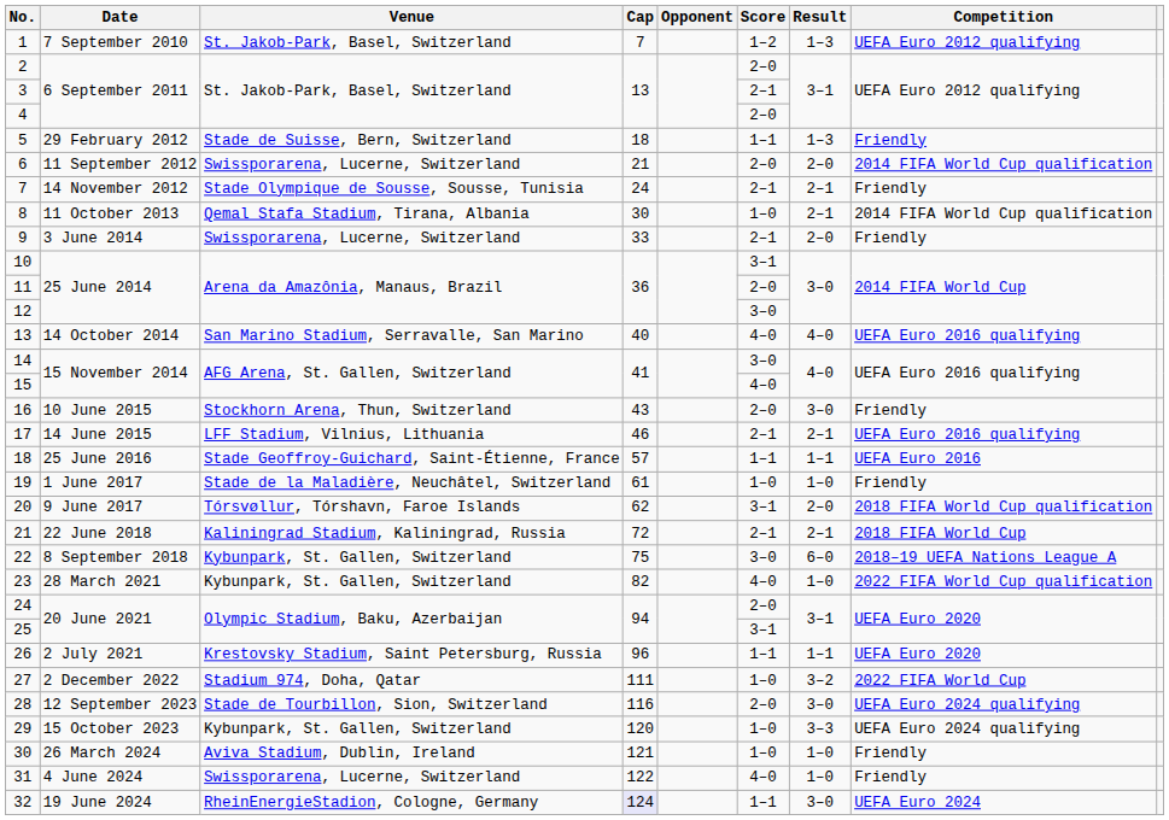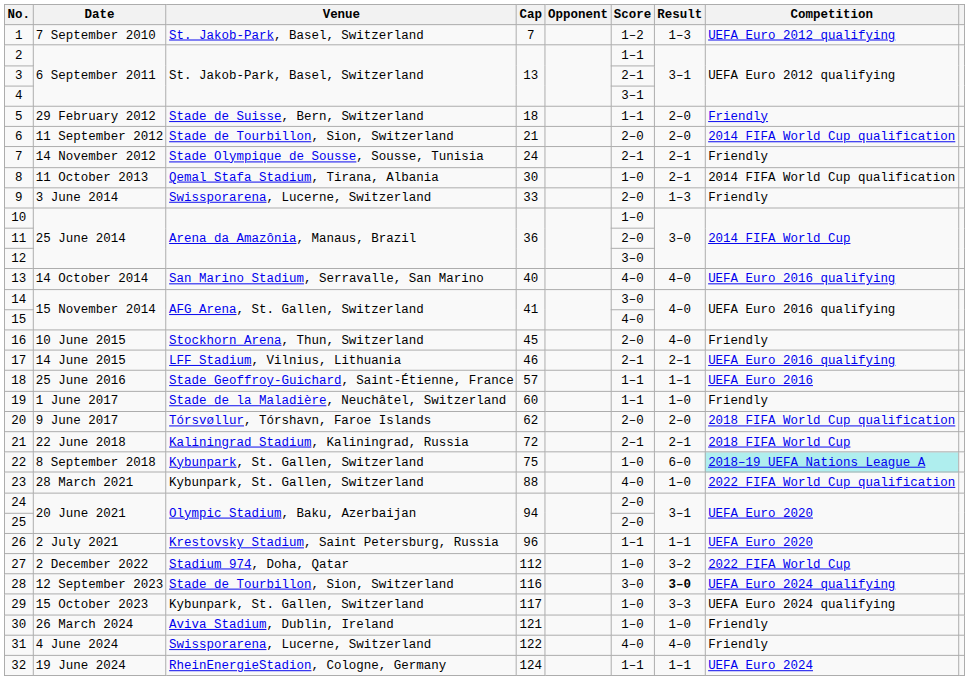2 | Score: 2–0 -> 1–1
4 | Score: 2–0 -> 3–1
5 | Result: 1–3 -> 2–0
6 | Venue: Swissporarena, Lucerne, Switzerland -> Stade de Tourbillon, Sion, Switzerland
9 | Score: 2–1 -> 2–0
9 | Result: 2–0 -> 1–3
10 | Score: 3–1 -> 1–0
16 | Cap: 43 -> 45
16 | Result: 3–0 -> 4–0
19 | Cap: 61 -> 60
19 | Score: 1–0 -> 1–1
20 | Score: 3–1 -> 2–0
22 | Score: 3–0 -> 1–0
22 | Competition: no background -> paleturquoise background
23 | Cap: 82 -> 88
25 | Score: 3–1 -> 2–0
27 | Cap: 111 -> 112
28 | Score: 2–0 -> 3–0
28 | Result: normal -> bold
29 | Cap: 120 -> 117
31 | Result: 1–0 -> 4–0
32 | Cap: lavender background -> no background
32 | Result: 3–0 -> 1–1
